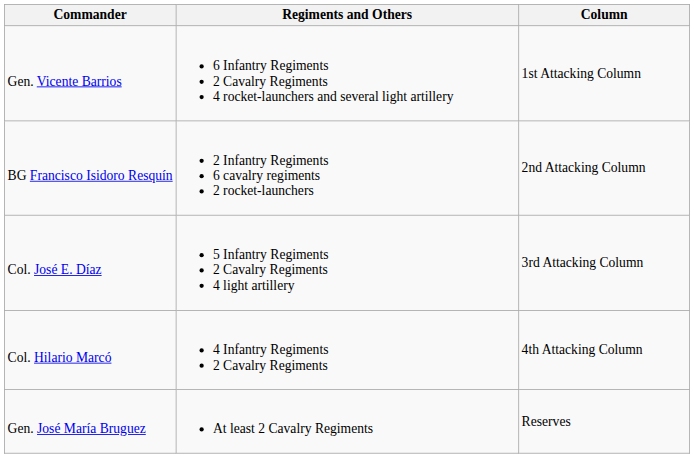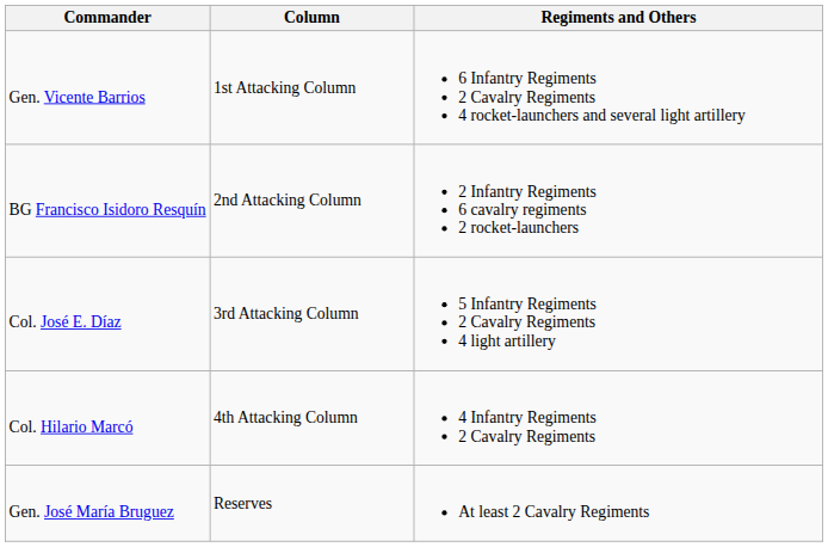columns swapped: Column <-> Regiments and Others
